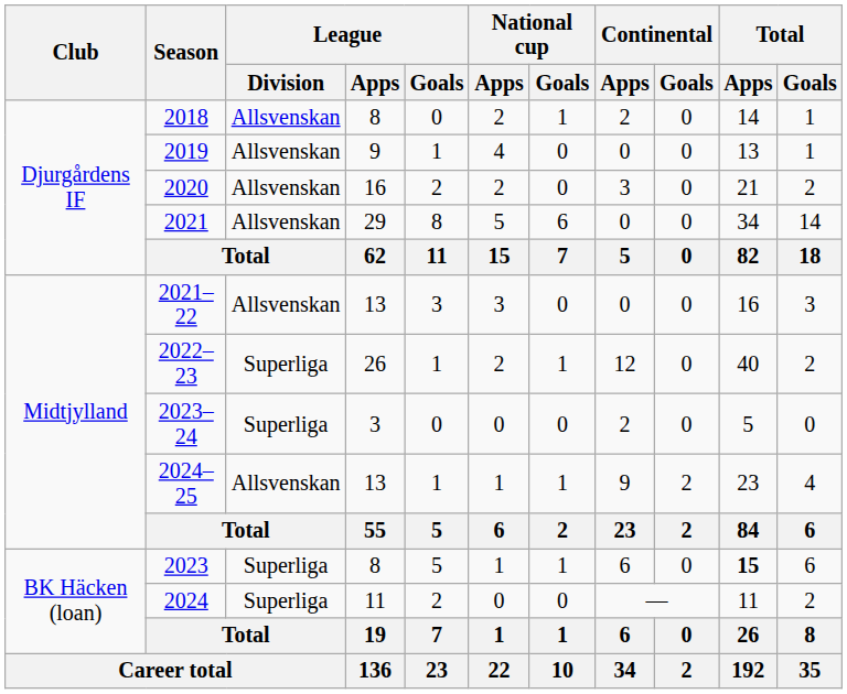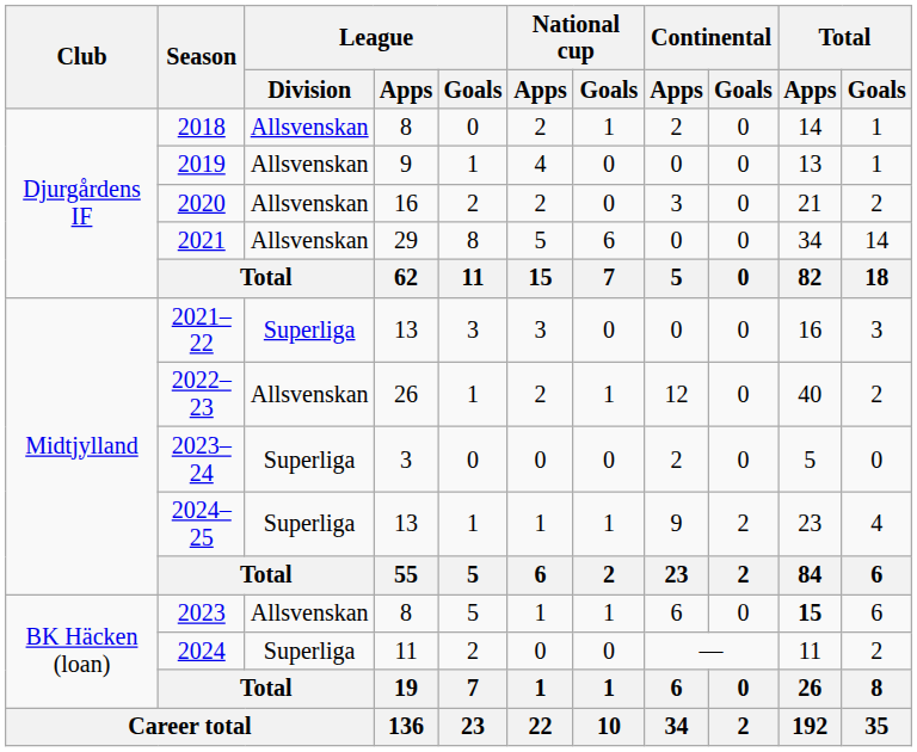2021–22 | League / Division: Allsvenskan -> Superliga
2022–23 | League / Division: Superliga -> Allsvenskan
2024–25 | League / Division: Allsvenskan -> Superliga
2023 | League / Division: Superliga -> Allsvenskan
